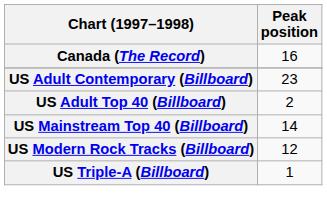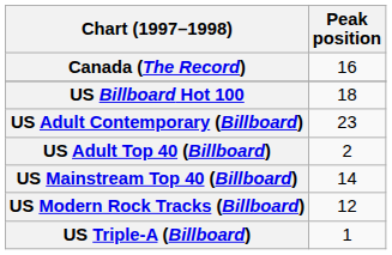+ row: US Billboard Hot 100 | 18
